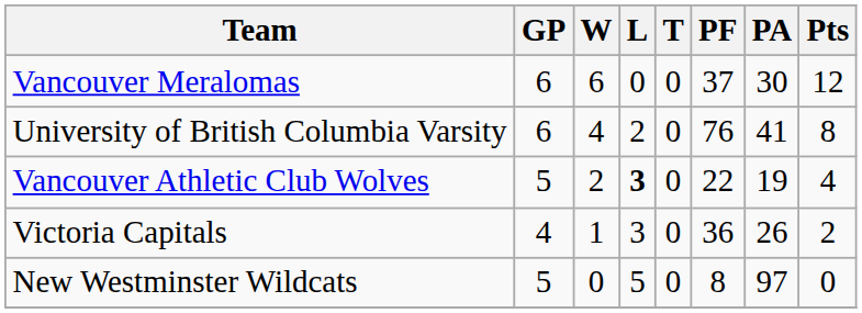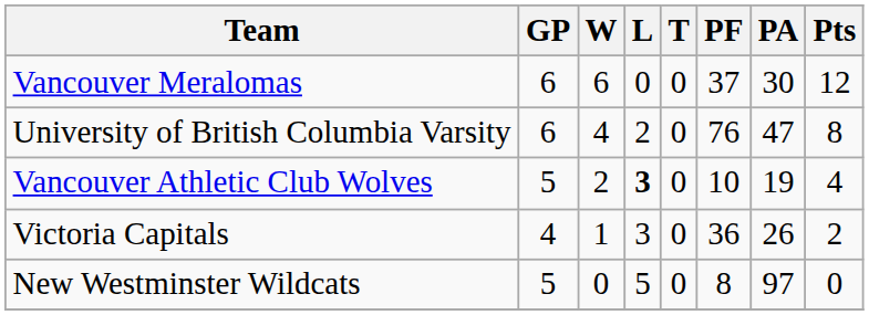University of British Columbia Varsity | PA: 41 -> 47
Vancouver Athletic Club Wolves | PF: 22 -> 10
